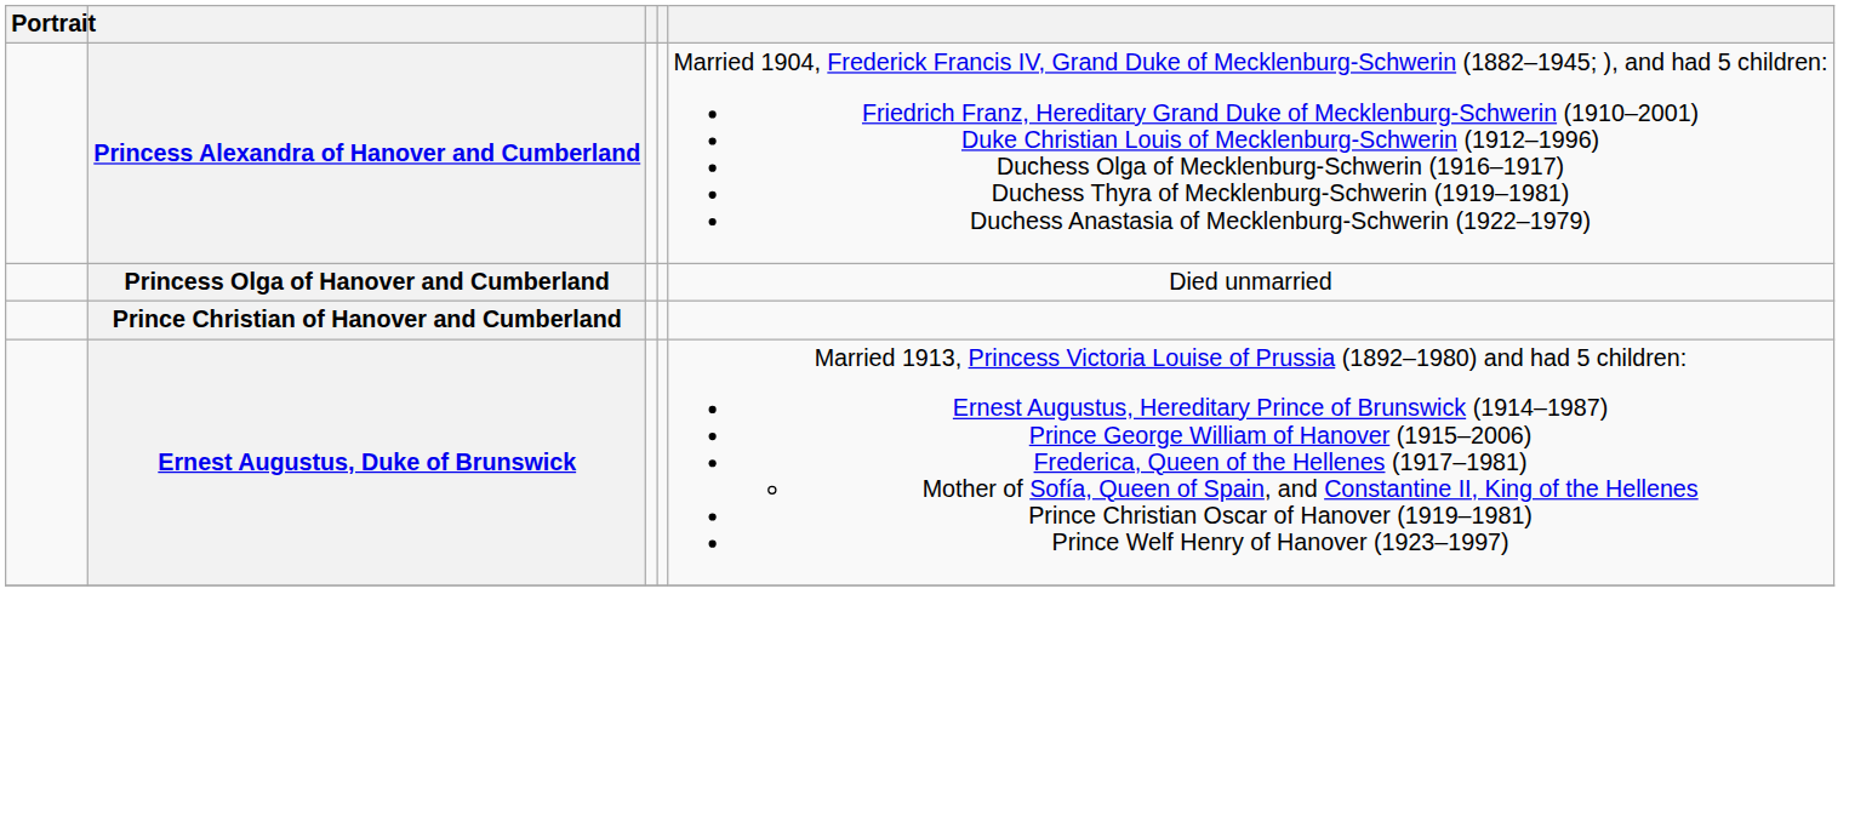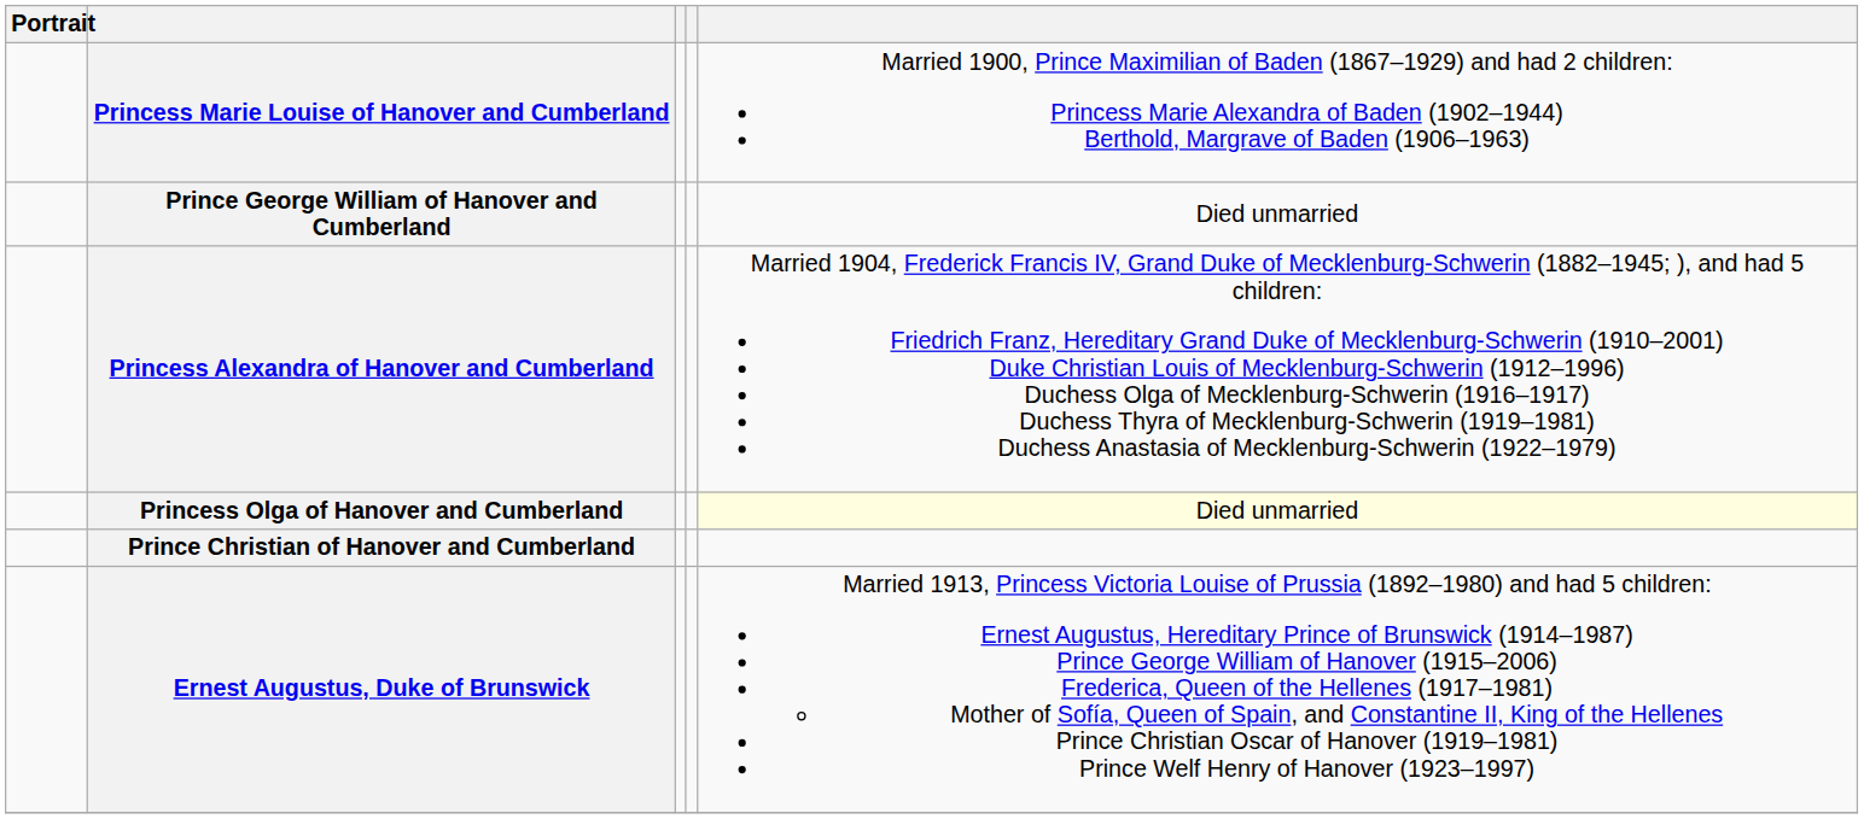+ row: Princess Marie Louise of Hanover and Cumberland | Married 1900, Prince Maximilian of Baden (1867–1929) and had 2 children: Princess Marie Alexandra of Baden (1902–1944) Berthold, Margrave of Baden (1906–1963)
+ row: Prince George William of Hanover and Cumberland | Died unmarried
Princess Olga of Hanover and Cumberland | column 5: no background -> lightyellow background
